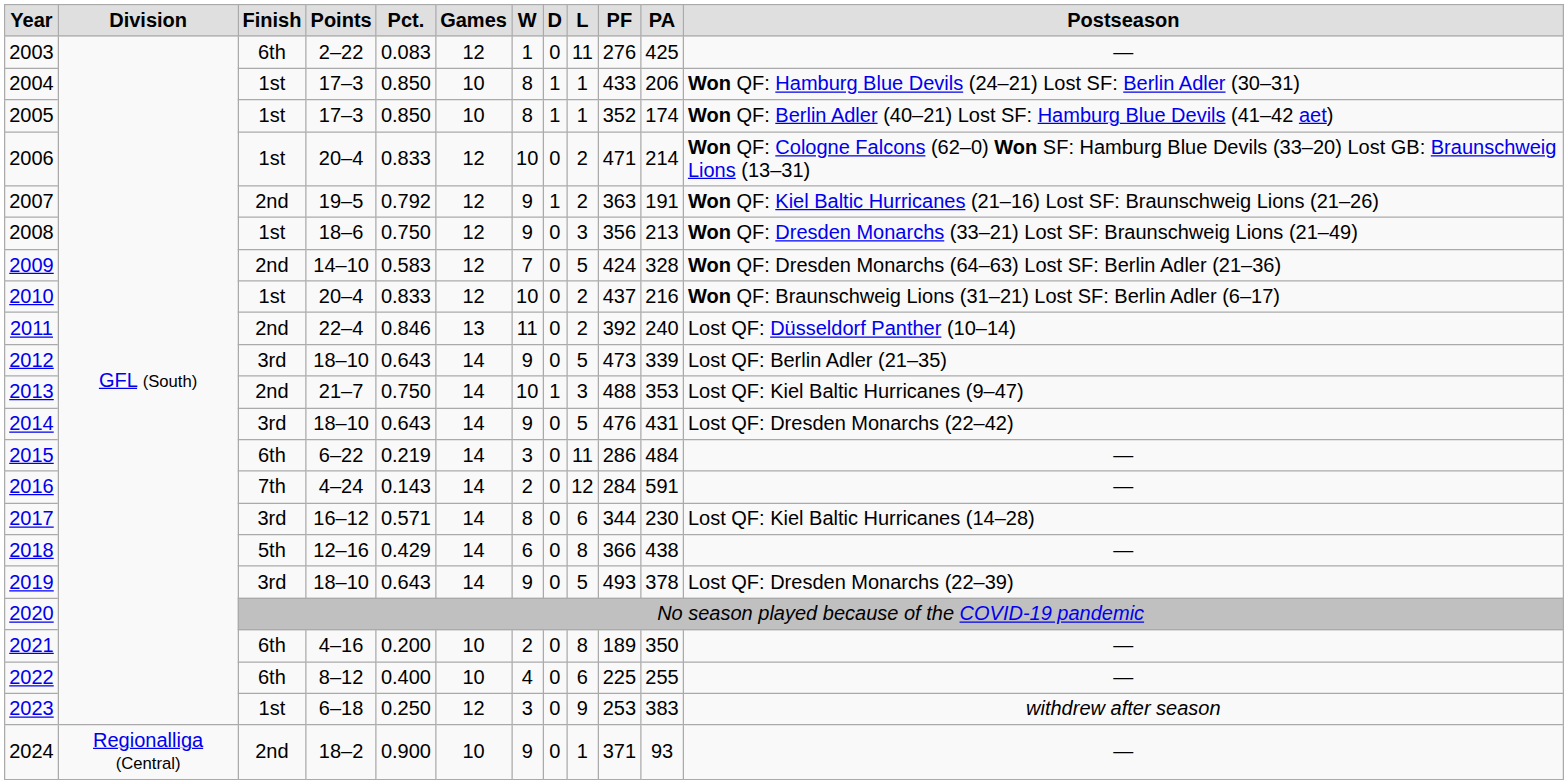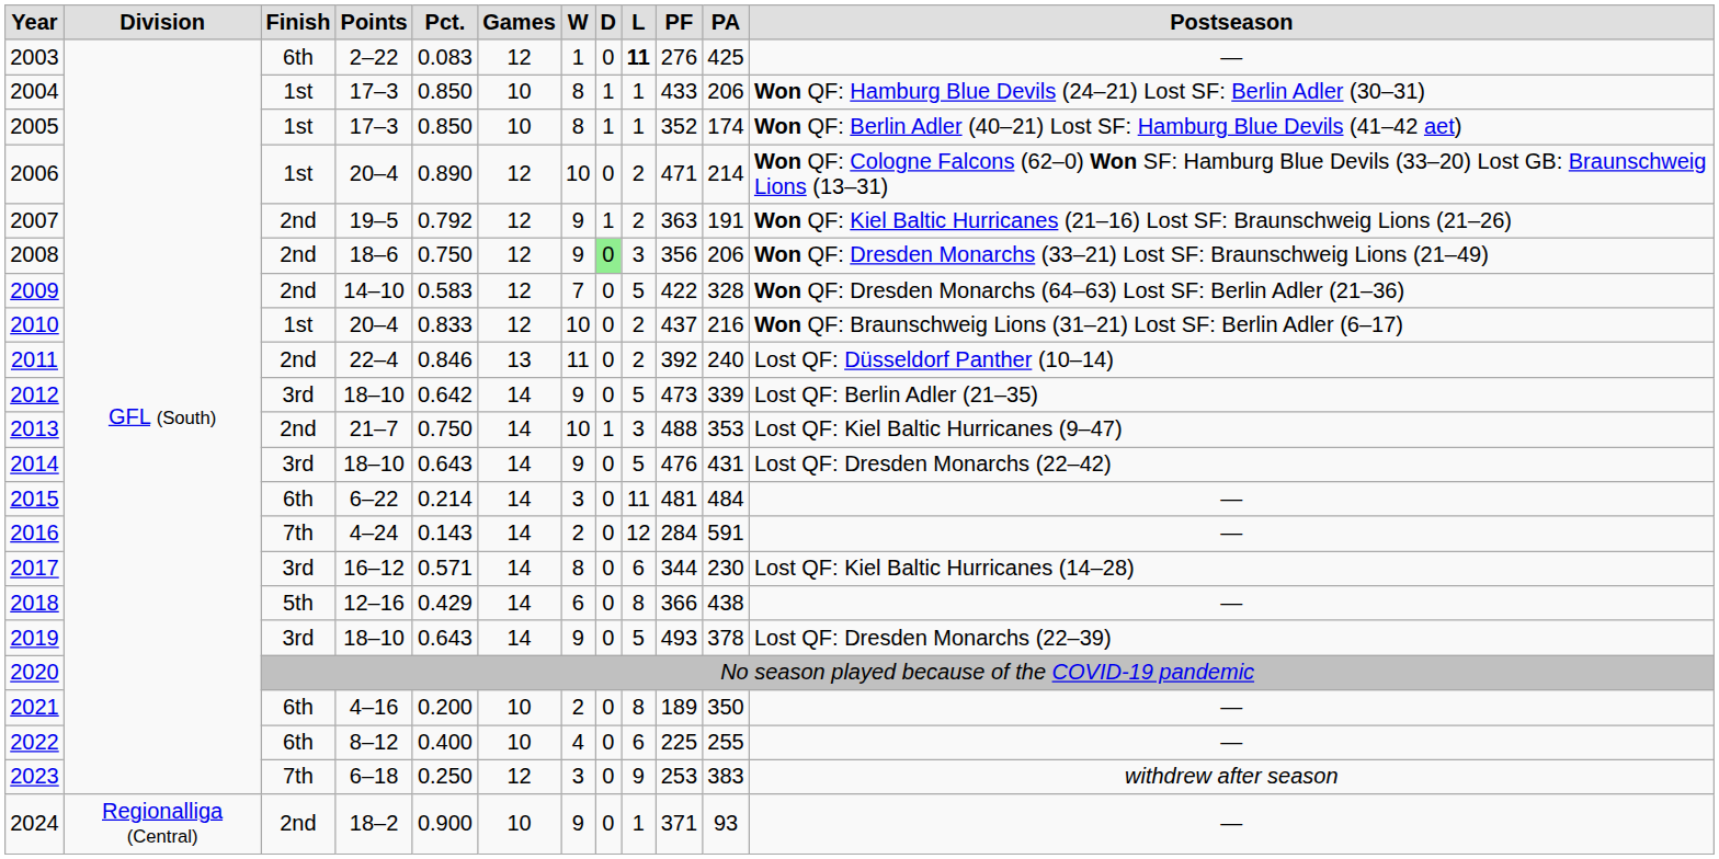2003 | column 9: normal -> bold
2006 | column 5: 0.833 -> 0.890
2008 | column 3: 1st -> 2nd
2008 | column 8: no background -> lightgreen background
2008 | column 11: 213 -> 206
2009 | column 10: 424 -> 422
2012 | column 5: 0.643 -> 0.642
2015 | column 5: 0.219 -> 0.214
2015 | column 10: 286 -> 481
2023 | column 3: 1st -> 7th
